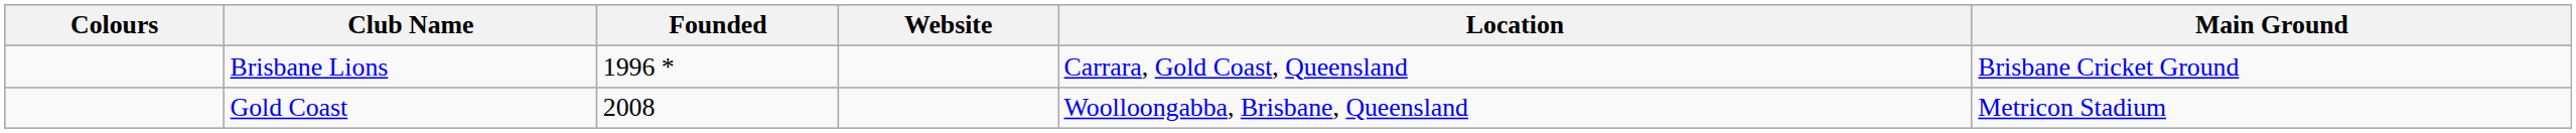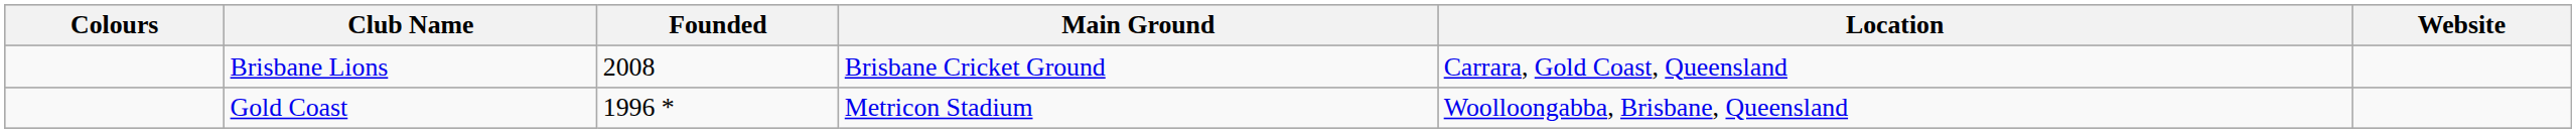columns swapped: Main Ground <-> Website
Brisbane Lions | Founded: 1996 * -> 2008
Gold Coast | Founded: 2008 -> 1996 *
